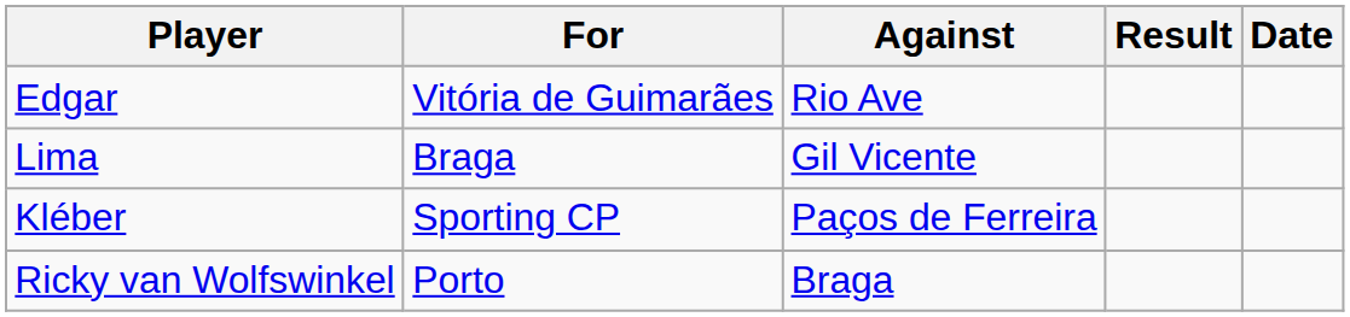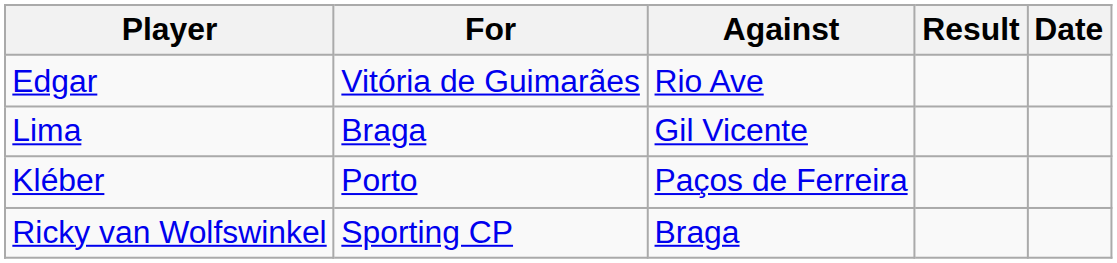Kléber | For: Sporting CP -> Porto
Ricky van Wolfswinkel | For: Porto -> Sporting CP
